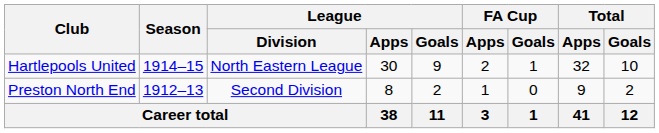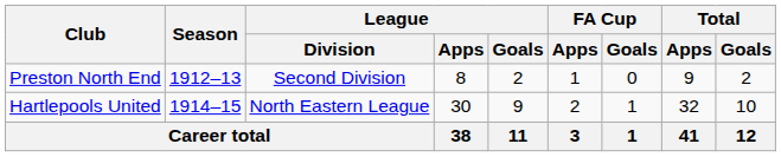rows swapped: Preston North End <-> Hartlepools United
